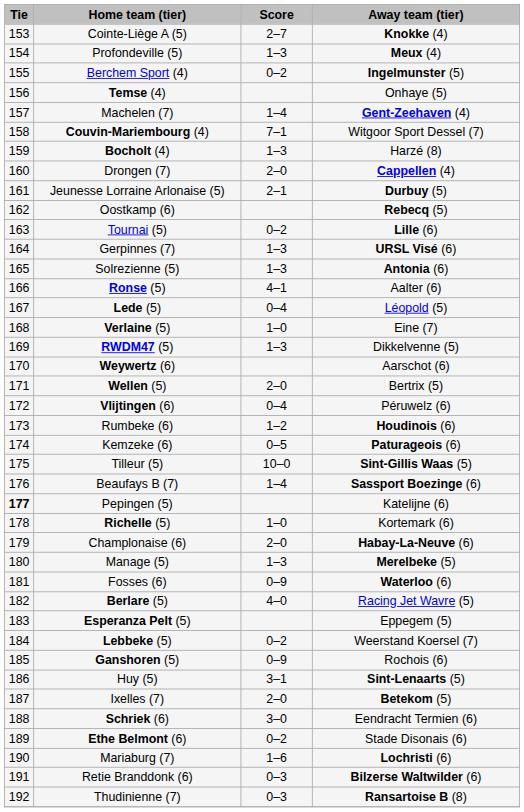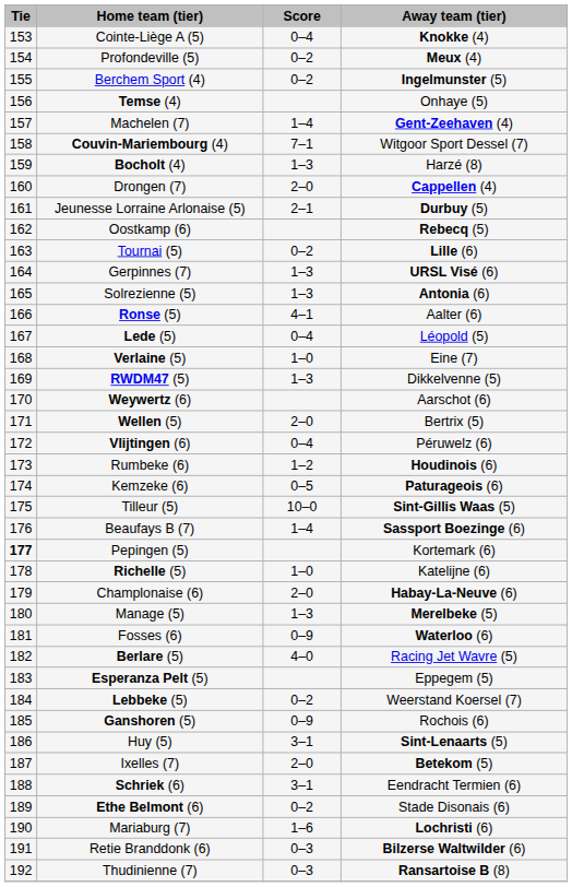Cointe-Liège A (5) | Score: 2–7 -> 0–4
Profondeville (5) | Score: 1–3 -> 0–2
Pepingen (5) | Away team (tier): Katelijne (6) -> Kortemark (6)
Richelle (5) | Away team (tier): Kortemark (6) -> Katelijne (6)
Schriek (6) | Score: 3–0 -> 3–1
